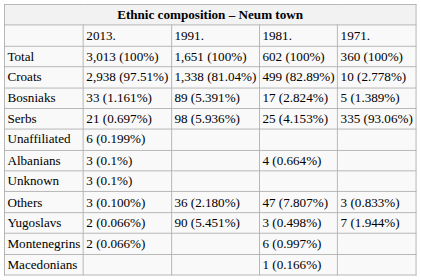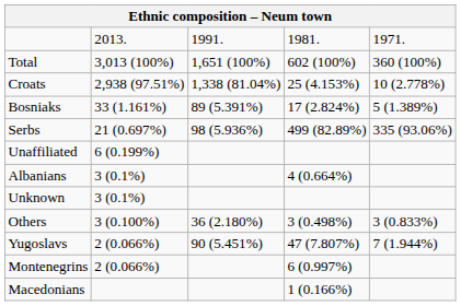Croats | column 4: 499 (82.89%) -> 25 (4.153%)
Serbs | column 4: 25 (4.153%) -> 499 (82.89%)
Others | column 4: 47 (7.807%) -> 3 (0.498%)
Yugoslavs | column 4: 3 (0.498%) -> 47 (7.807%)
